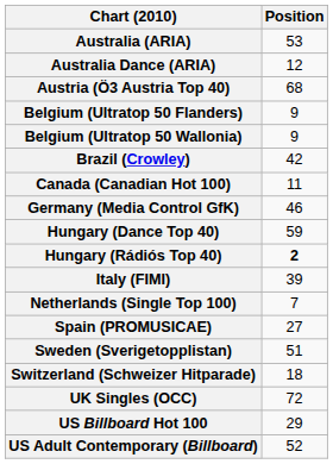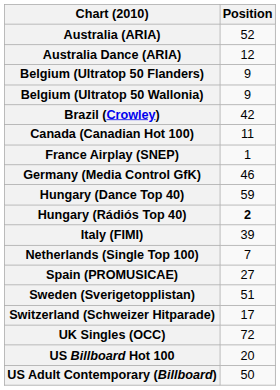Australia (ARIA) | Position: 53 -> 52
- row: Austria (Ö3 Austria Top 40) | 68
+ row: France Airplay (SNEP) | 1
Switzerland (Schweizer Hitparade) | Position: 18 -> 17
US Billboard Hot 100 | Position: 29 -> 20
US Adult Contemporary (Billboard) | Position: 52 -> 50
